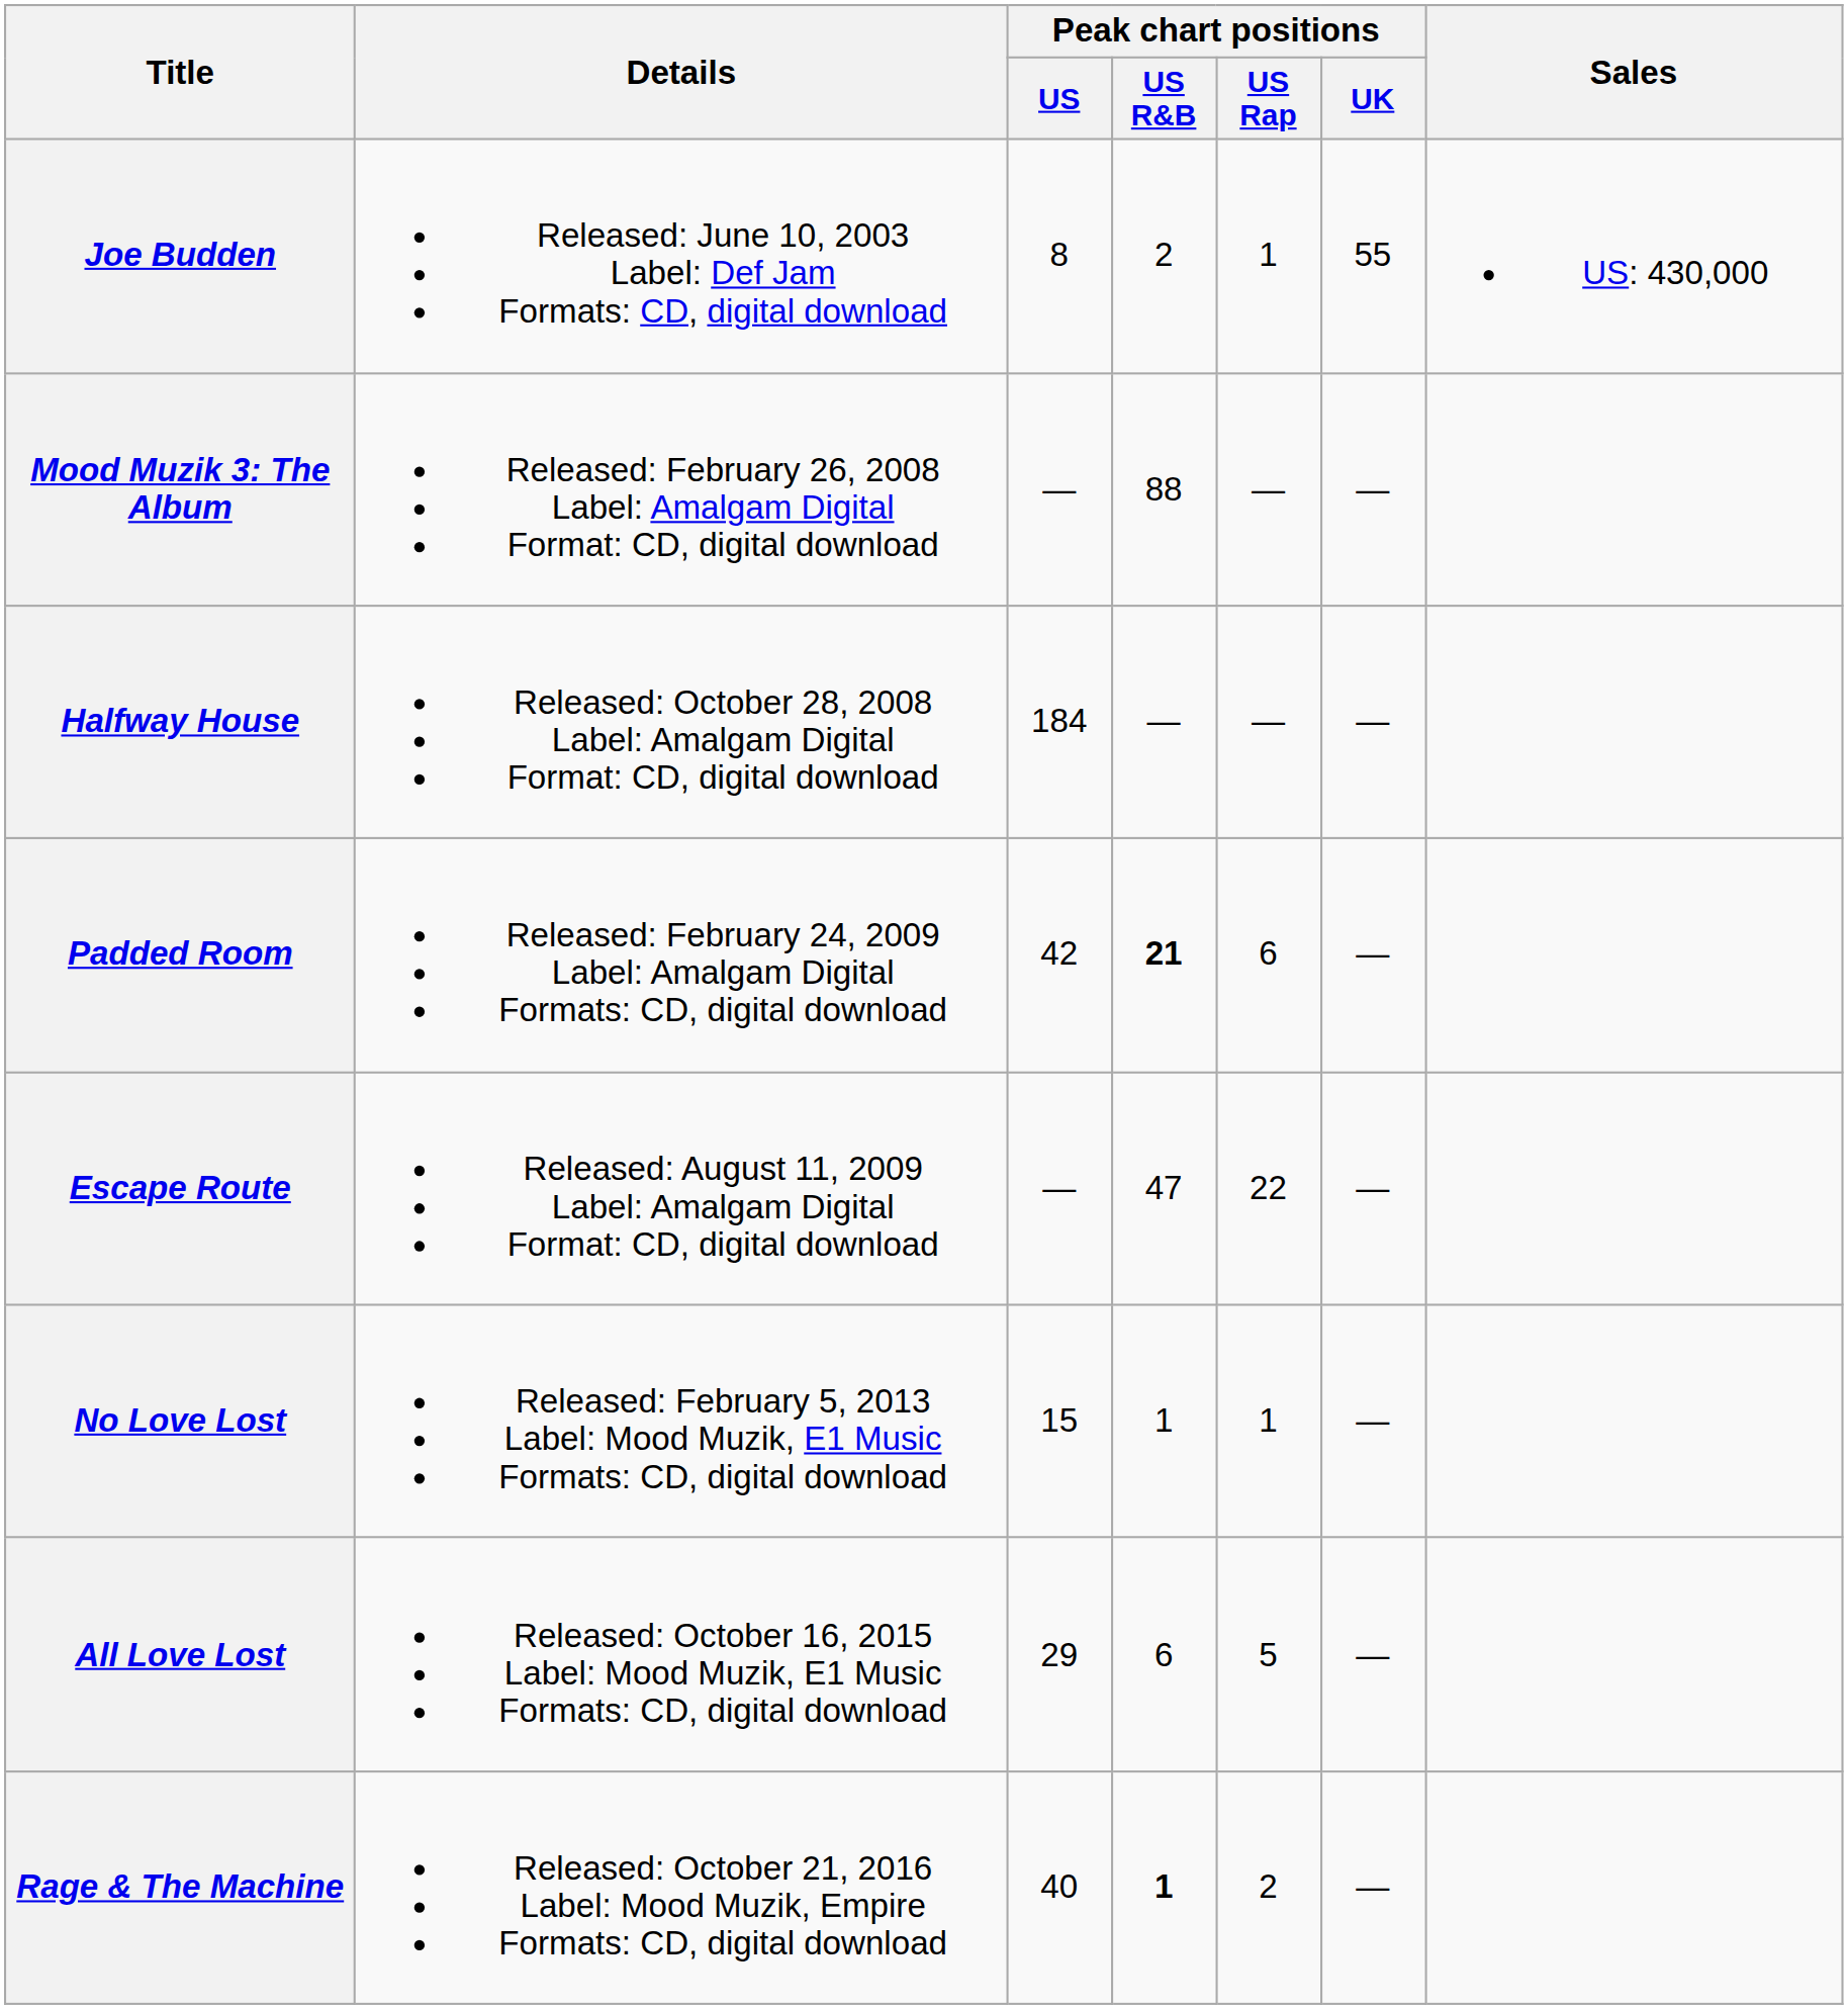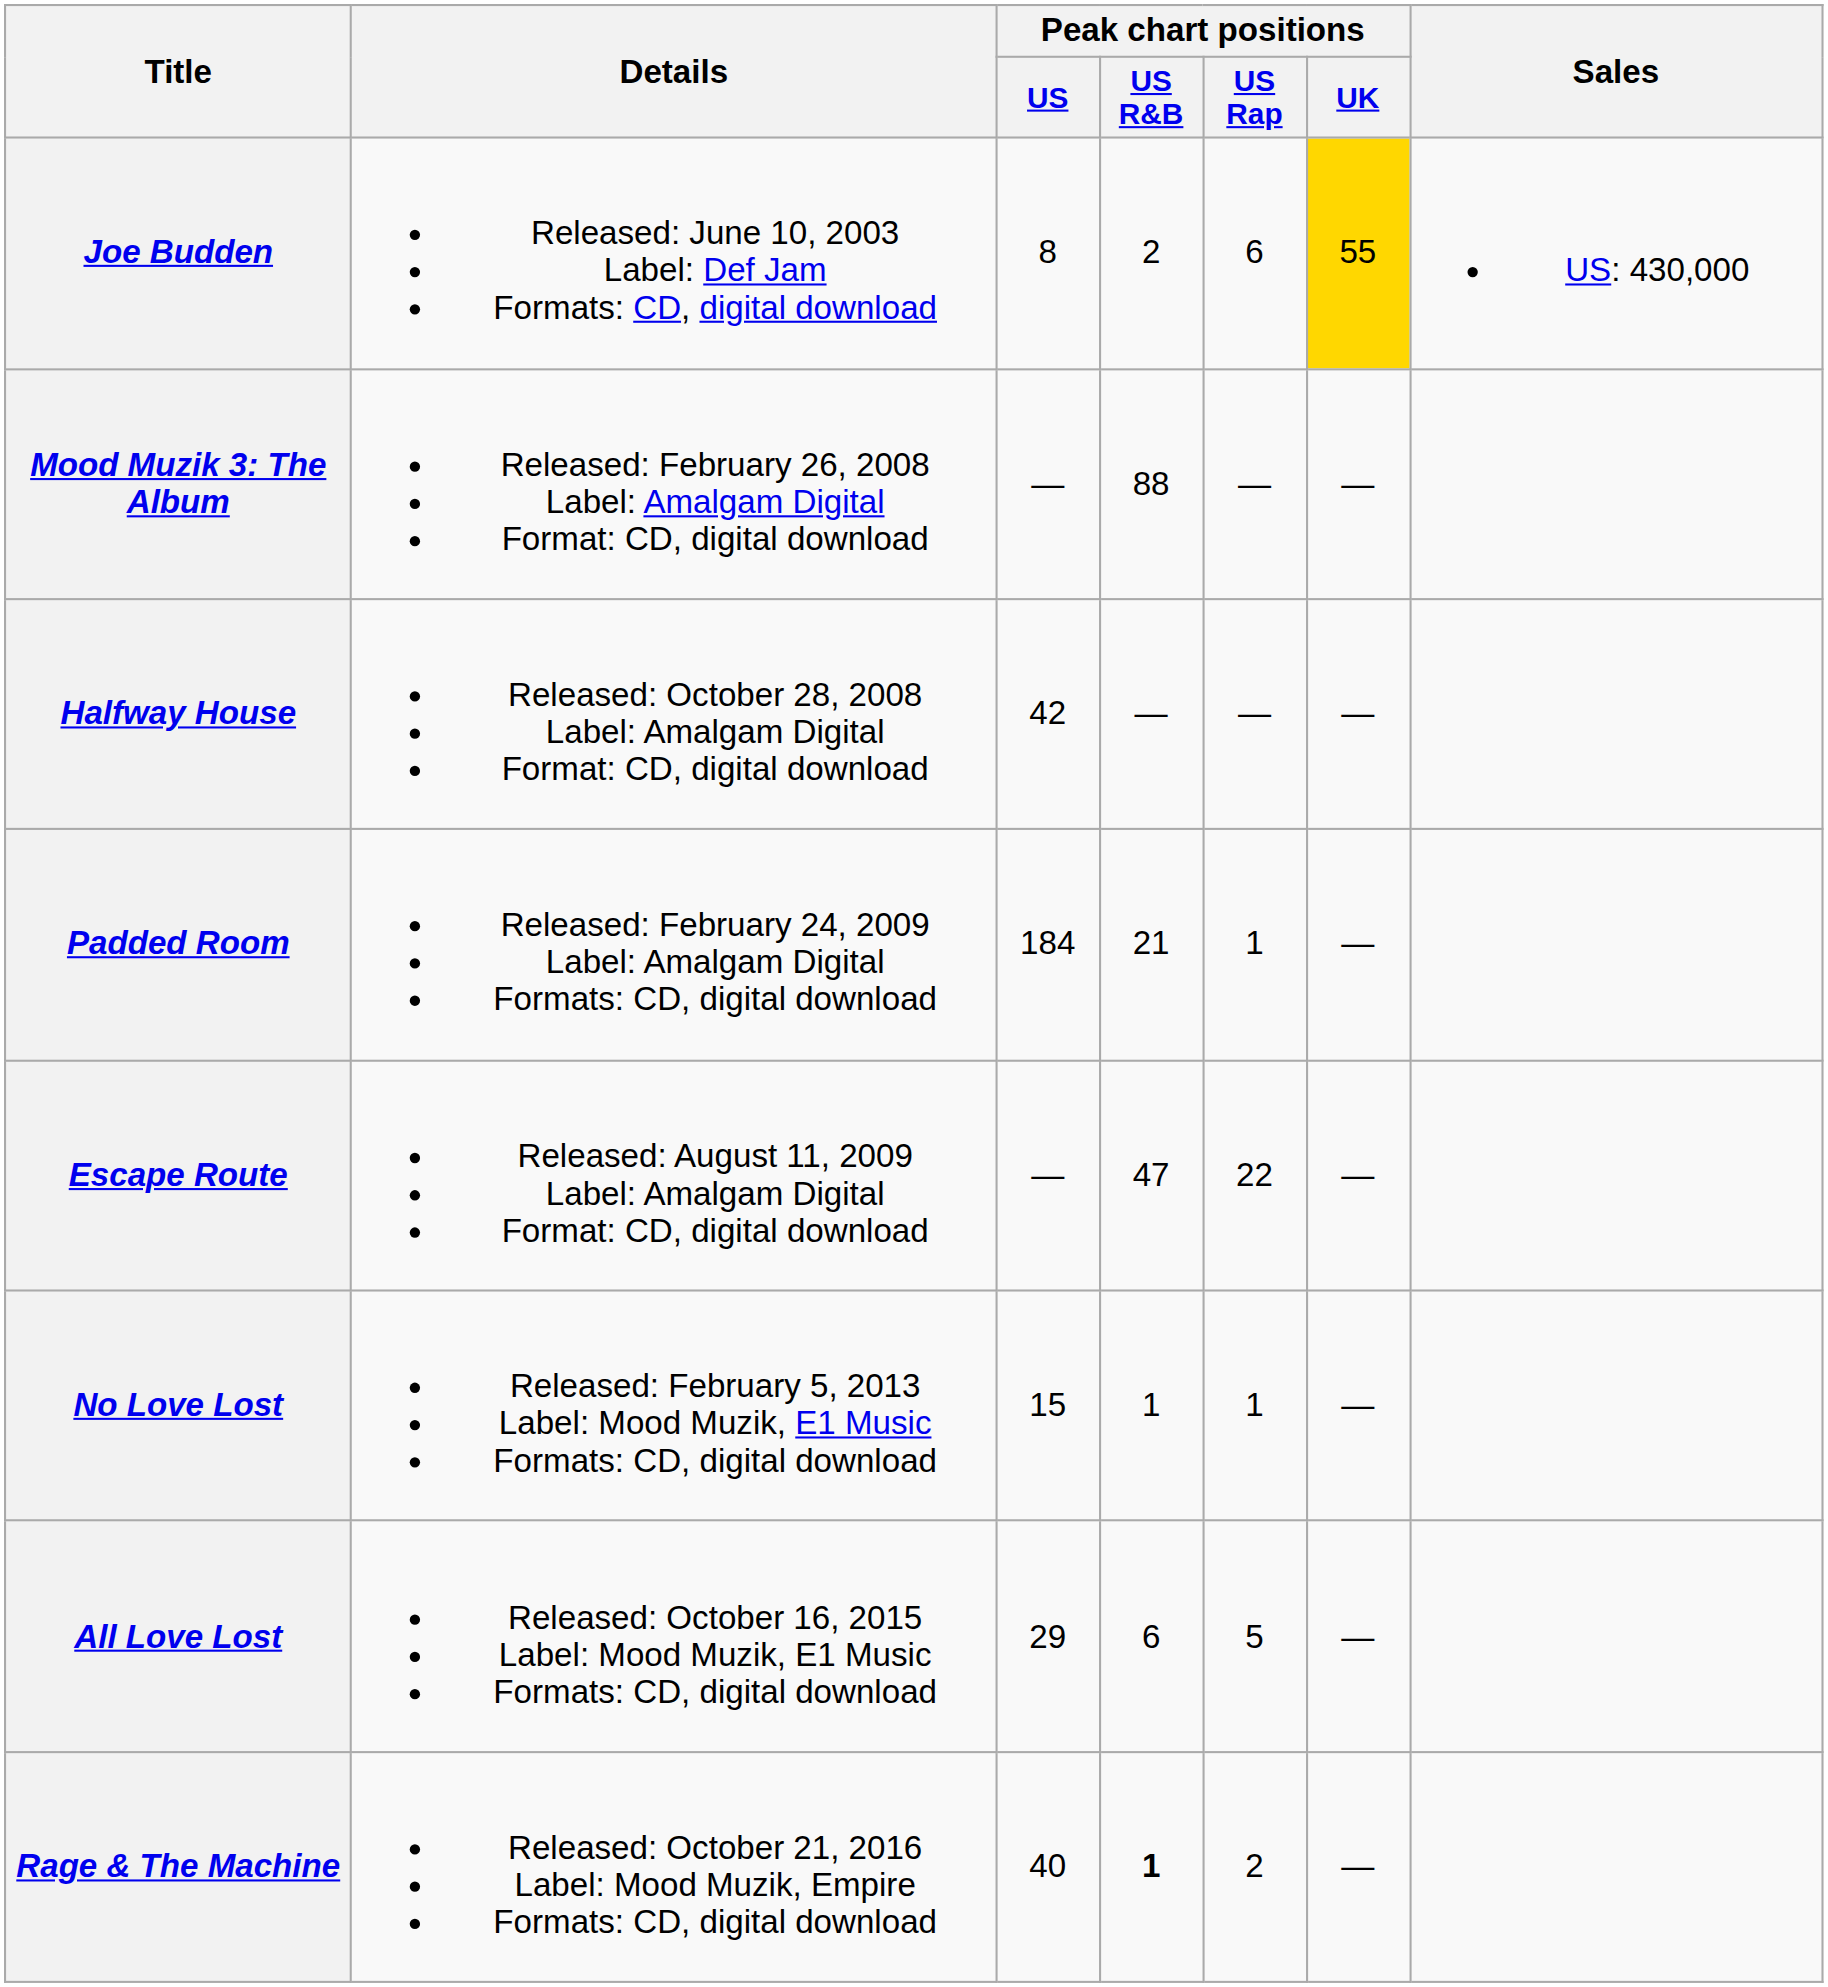Joe Budden | Peak chart positions / US Rap: 1 -> 6
Joe Budden | Peak chart positions / UK: no background -> gold background
Halfway House | Peak chart positions / US: 184 -> 42
Padded Room | Peak chart positions / US: 42 -> 184
Padded Room | Peak chart positions / US R&B: bold -> normal
Padded Room | Peak chart positions / US Rap: 6 -> 1
